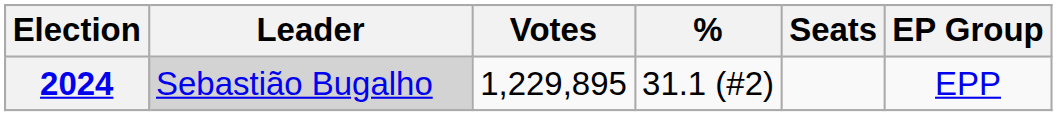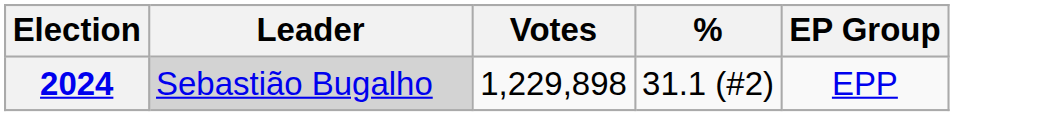- column: Seats
2024 | Votes: 1,229,895 -> 1,229,898
